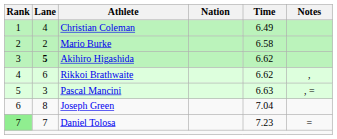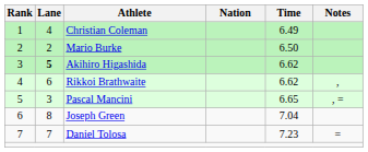Mario Burke | Time: 6.58 -> 6.50
Pascal Mancini | Time: 6.63 -> 6.65
Daniel Tolosa | Rank: lightgreen background -> no background
